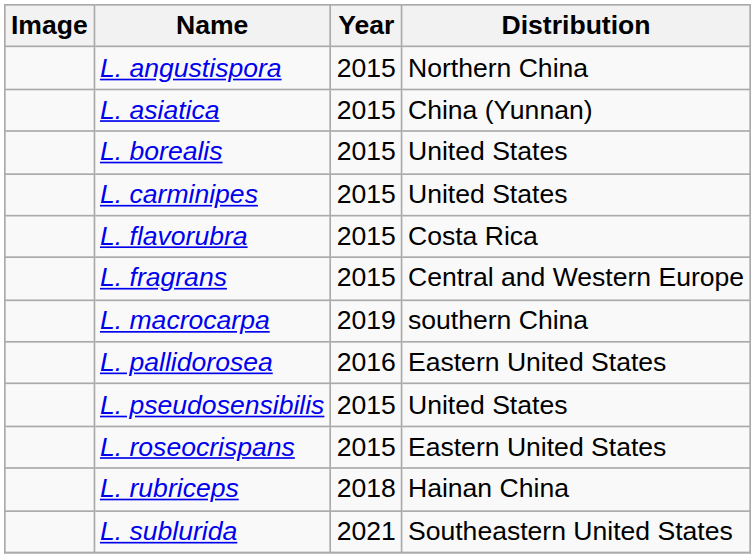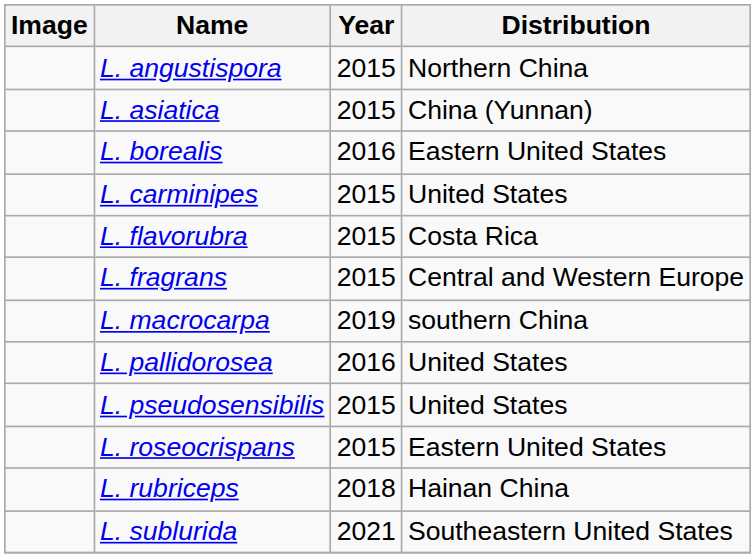L. borealis | Year: 2015 -> 2016
L. borealis | Distribution: United States -> Eastern United States
L. pallidorosea | Distribution: Eastern United States -> United States
